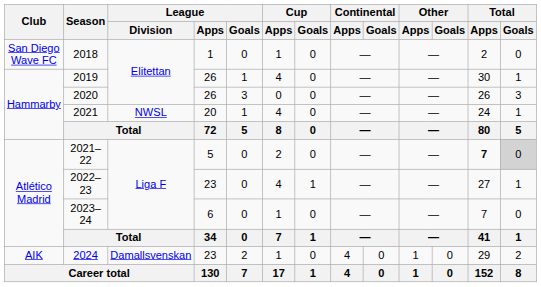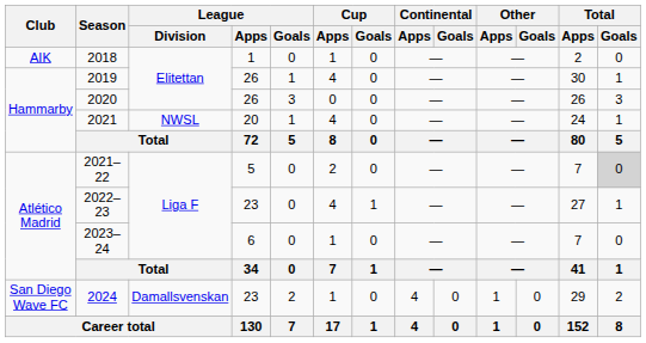2018 | Club: San Diego Wave FC -> AIK
2021–22 | Total / Apps: bold -> normal
2024 | Club: AIK -> San Diego Wave FC
